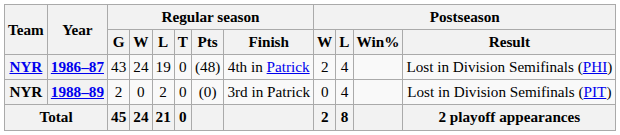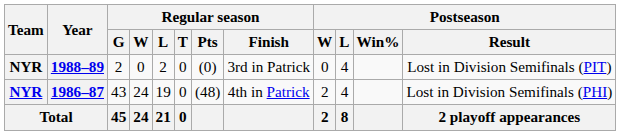rows swapped: 1986–87 <-> 1988–89
